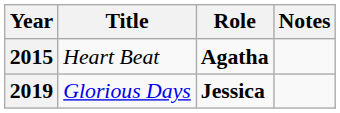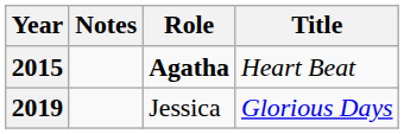columns swapped: Title <-> Notes
2019 | Role: bold -> normal
